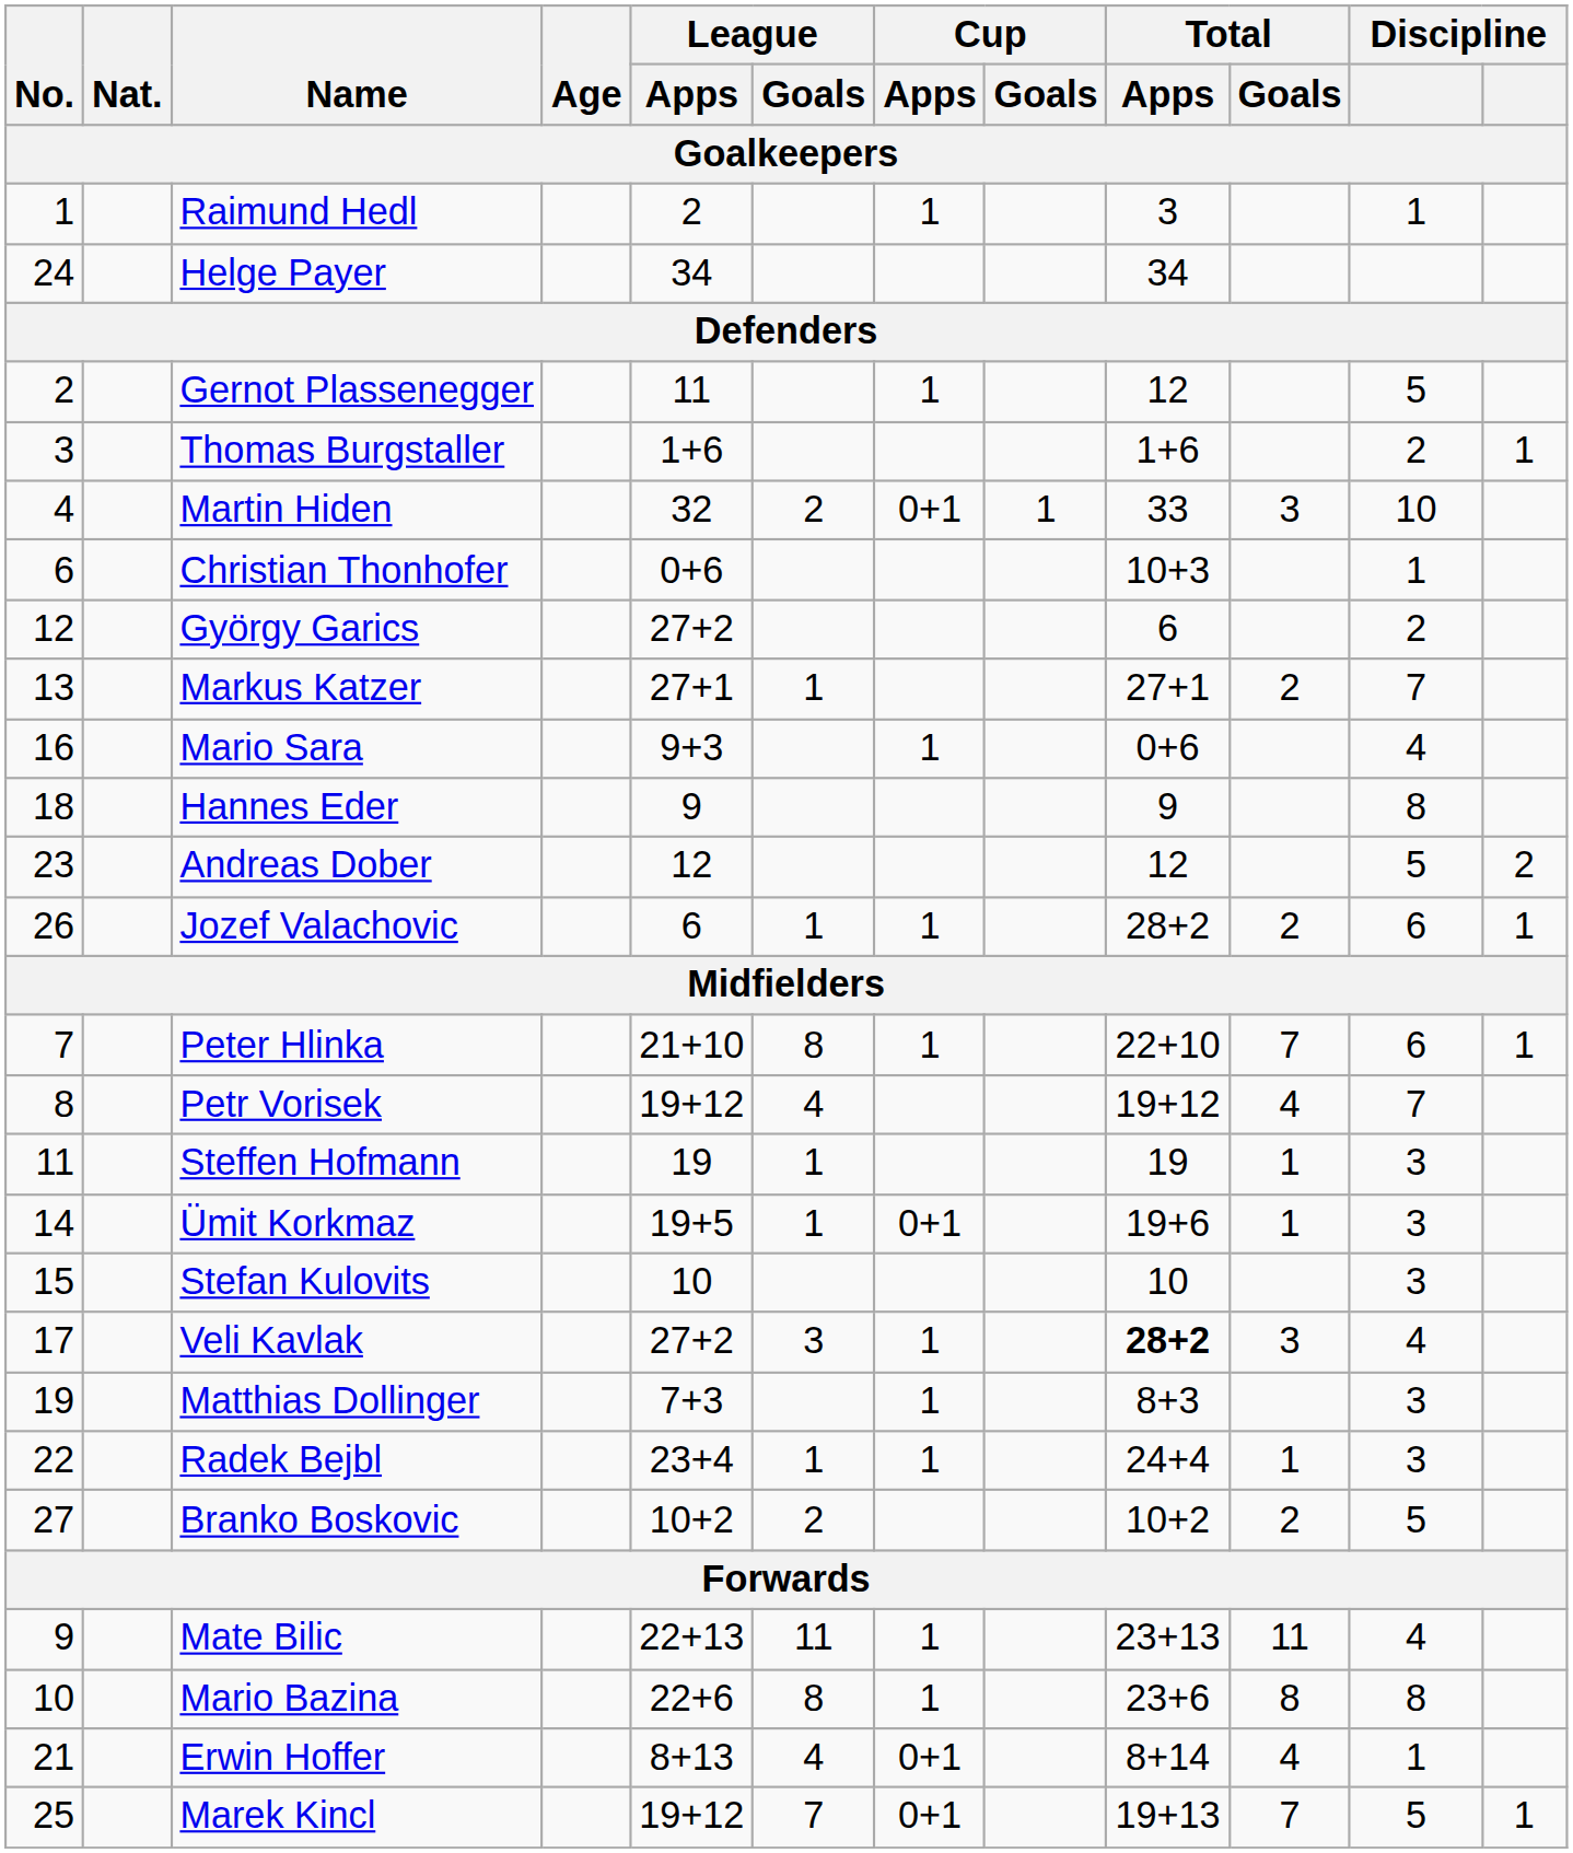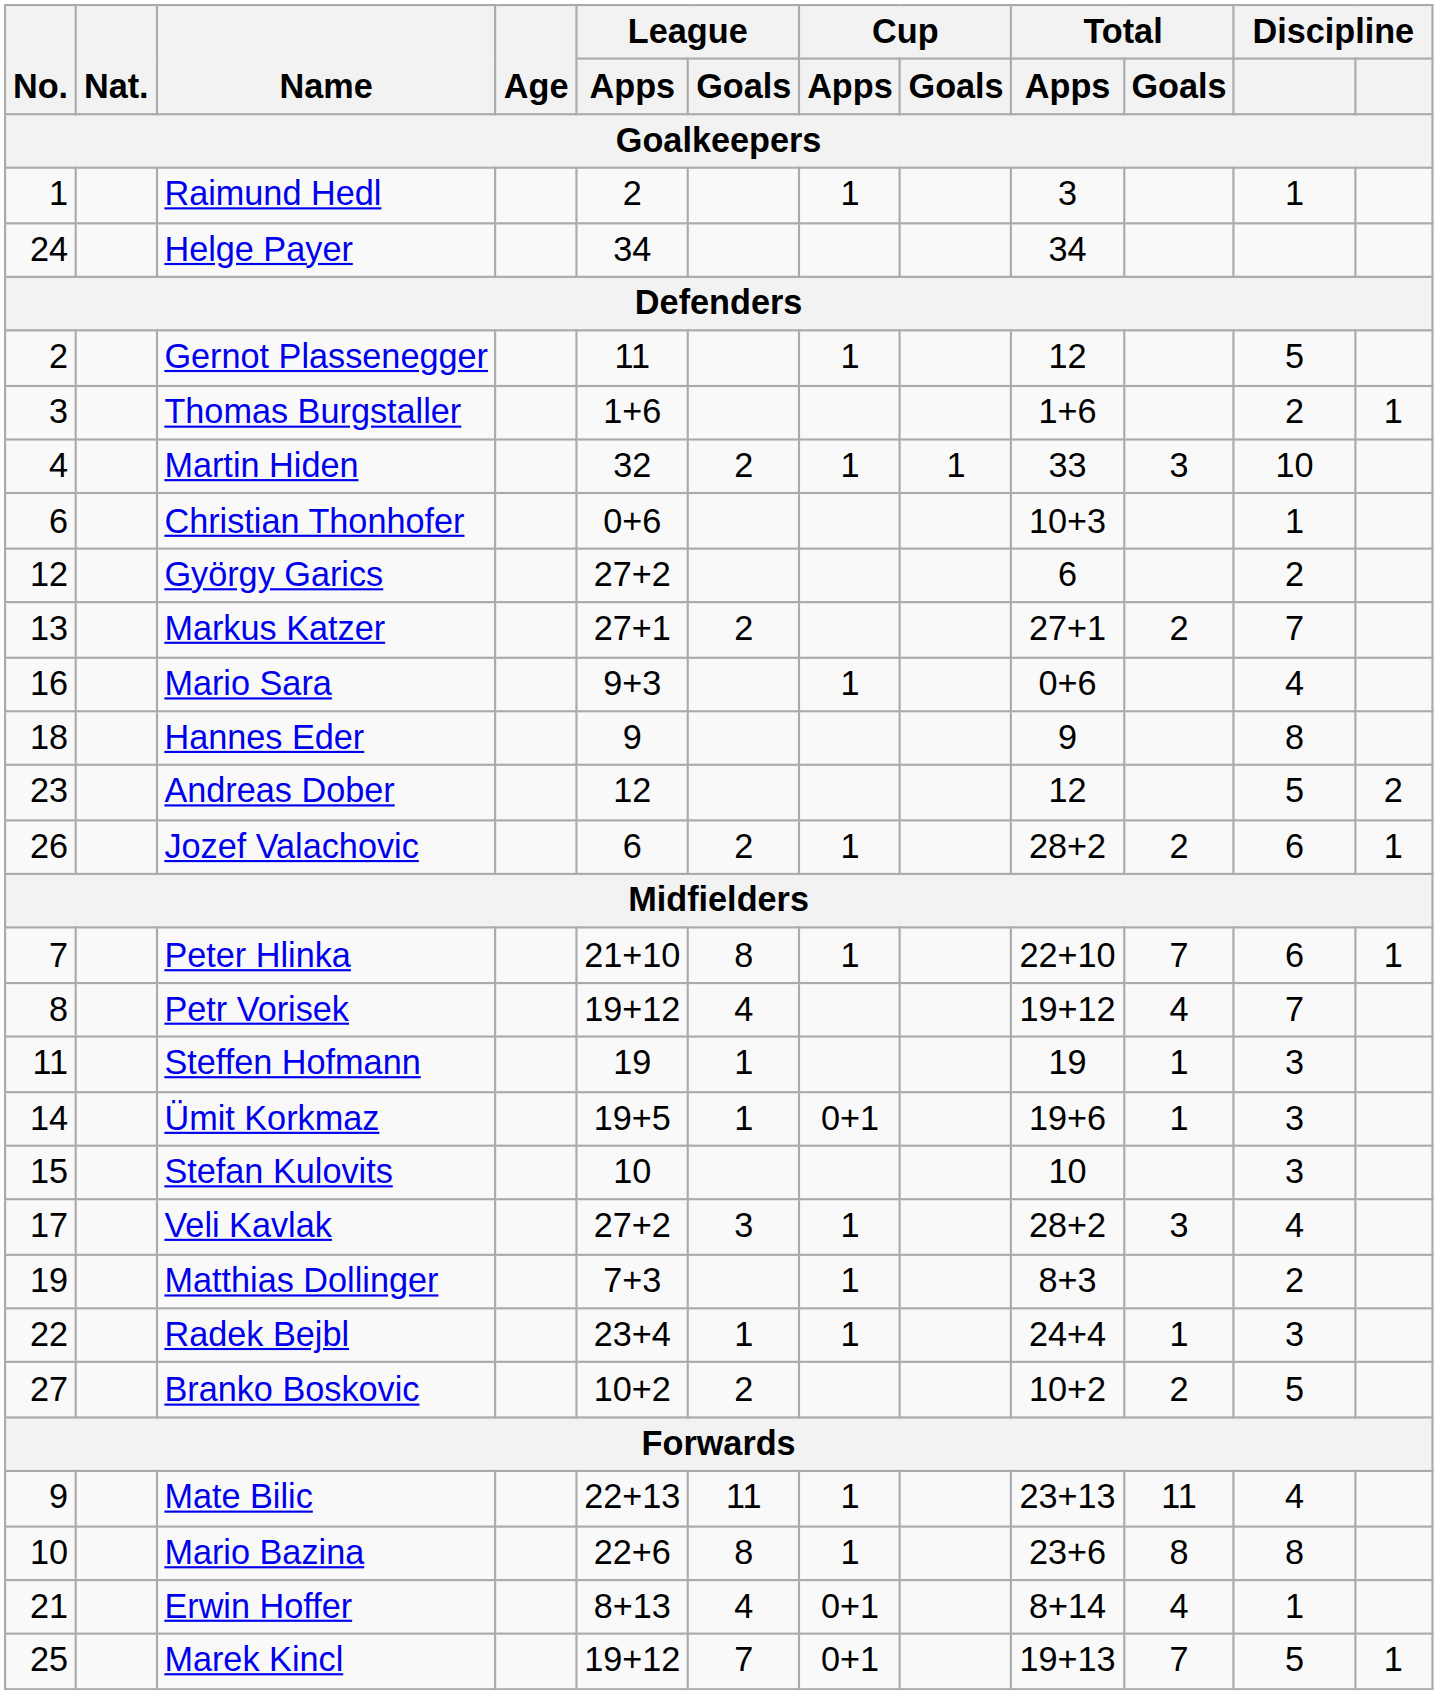Martin Hiden | Cup / Apps: 0+1 -> 1
Markus Katzer | League / Goals: 1 -> 2
Jozef Valachovic | League / Goals: 1 -> 2
Veli Kavlak | Total / Apps: bold -> normal
Matthias Dollinger | column 11: 3 -> 2
